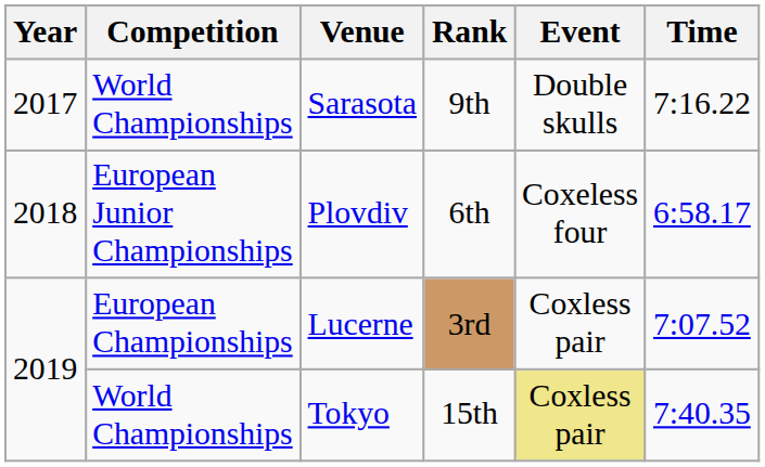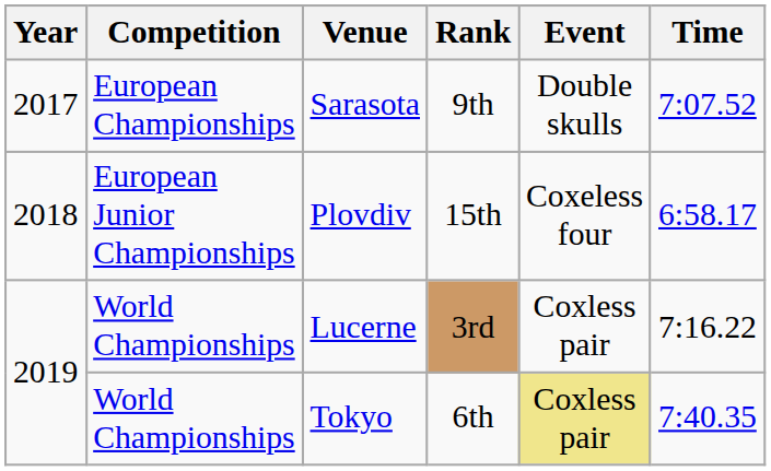Sarasota | Competition: World Championships -> European Championships
Sarasota | Time: 7:16.22 -> 7:07.52
Plovdiv | Rank: 6th -> 15th
Lucerne | Competition: European Championships -> World Championships
Lucerne | Time: 7:07.52 -> 7:16.22
Tokyo | Rank: 15th -> 6th
